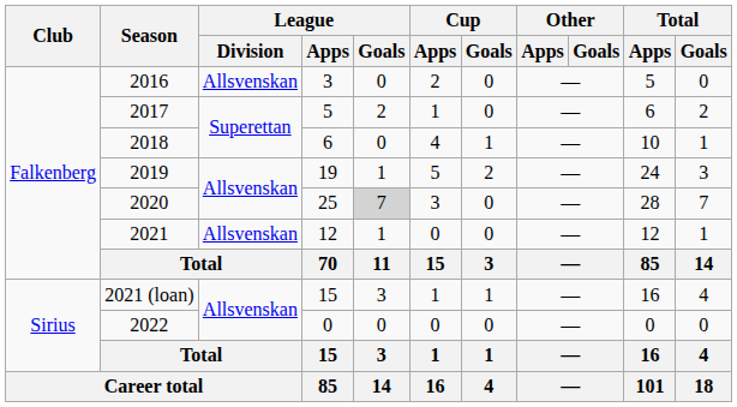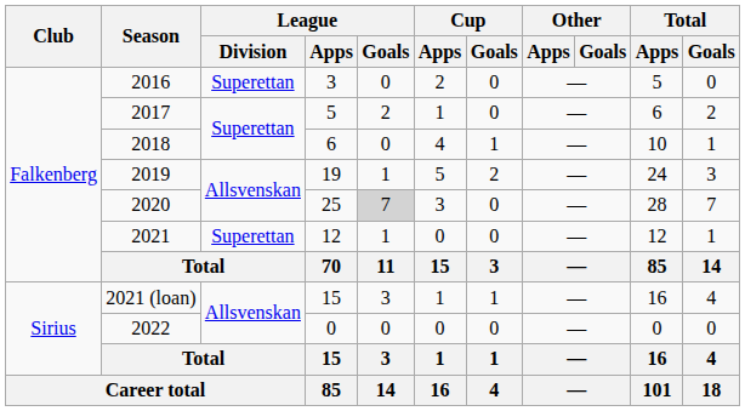2016 | League / Division: Allsvenskan -> Superettan
2021 | League / Division: Allsvenskan -> Superettan
